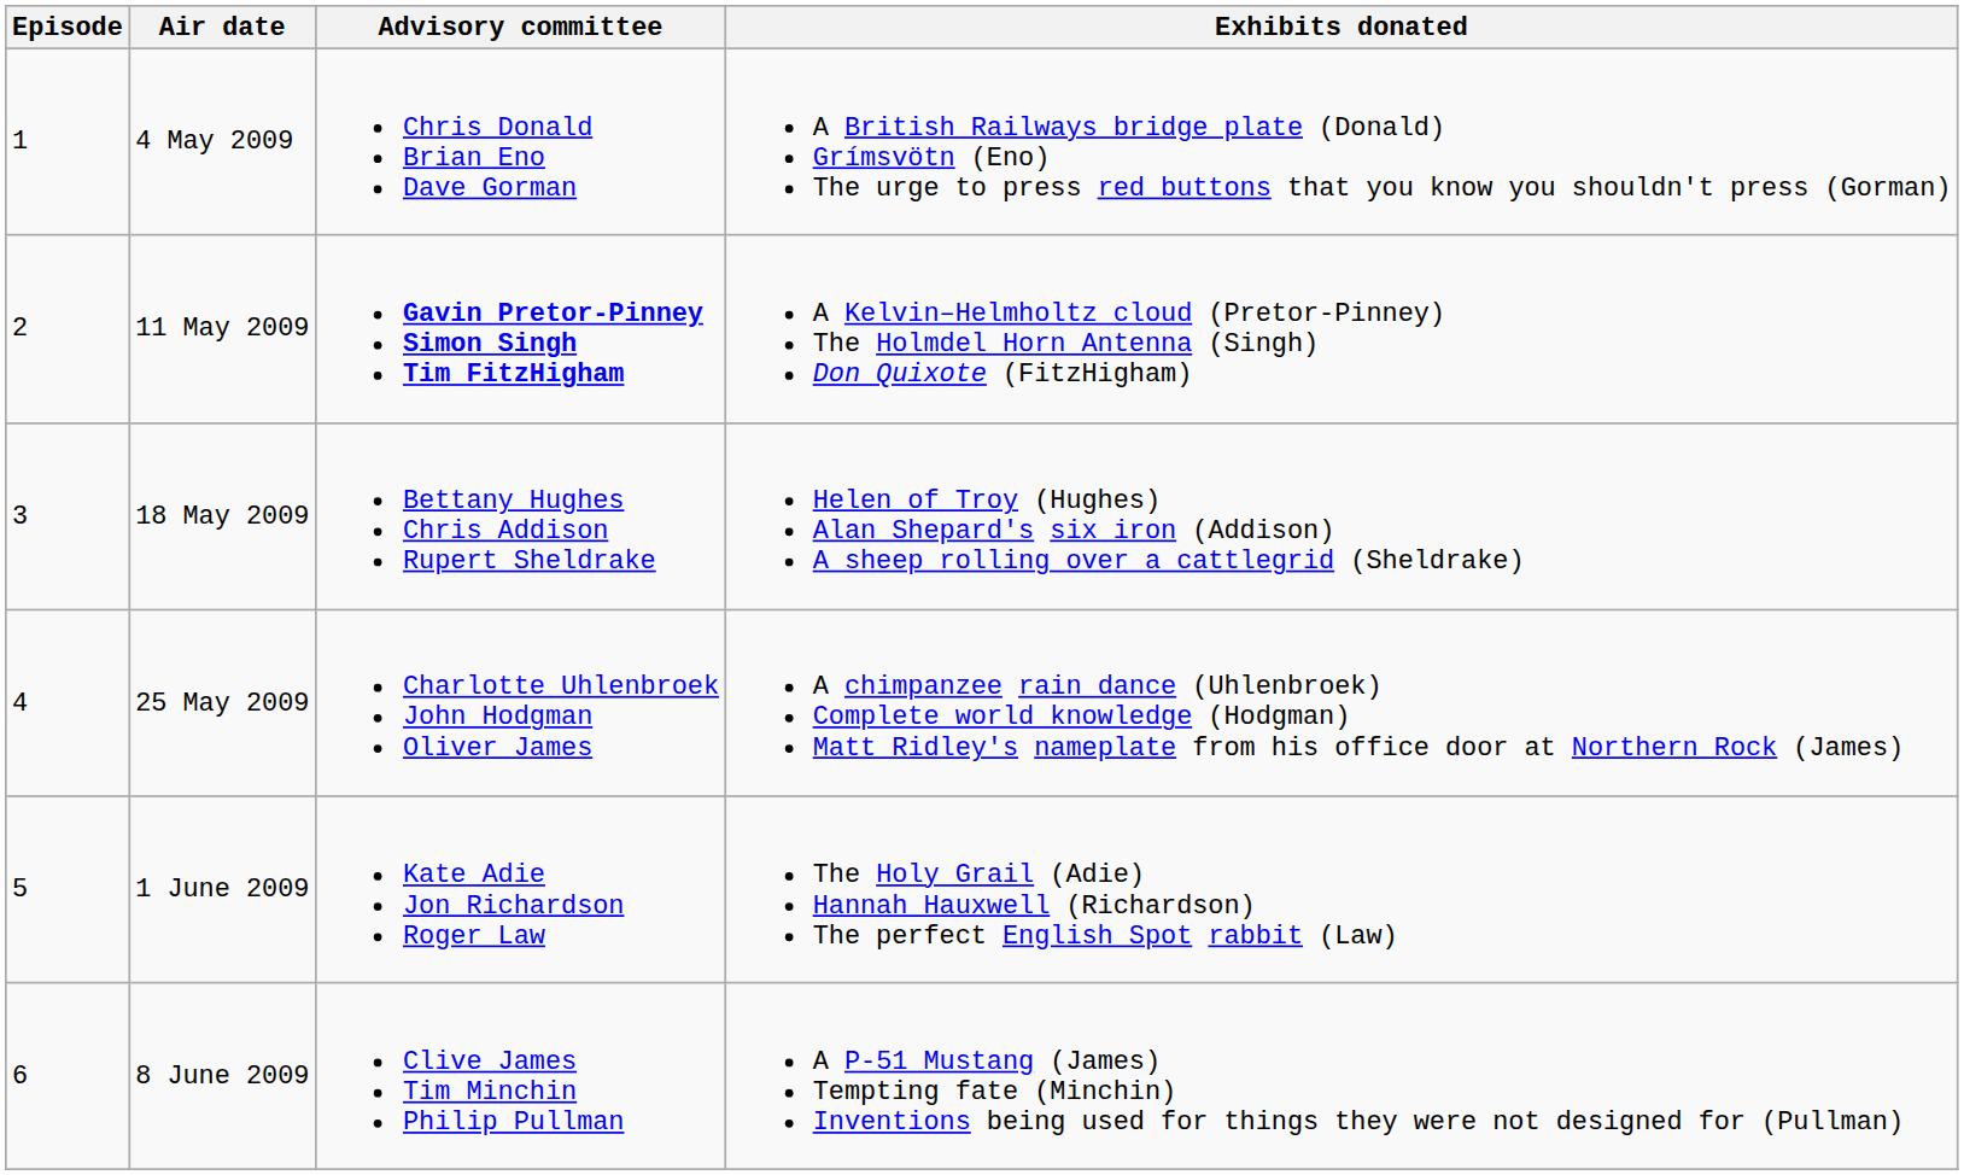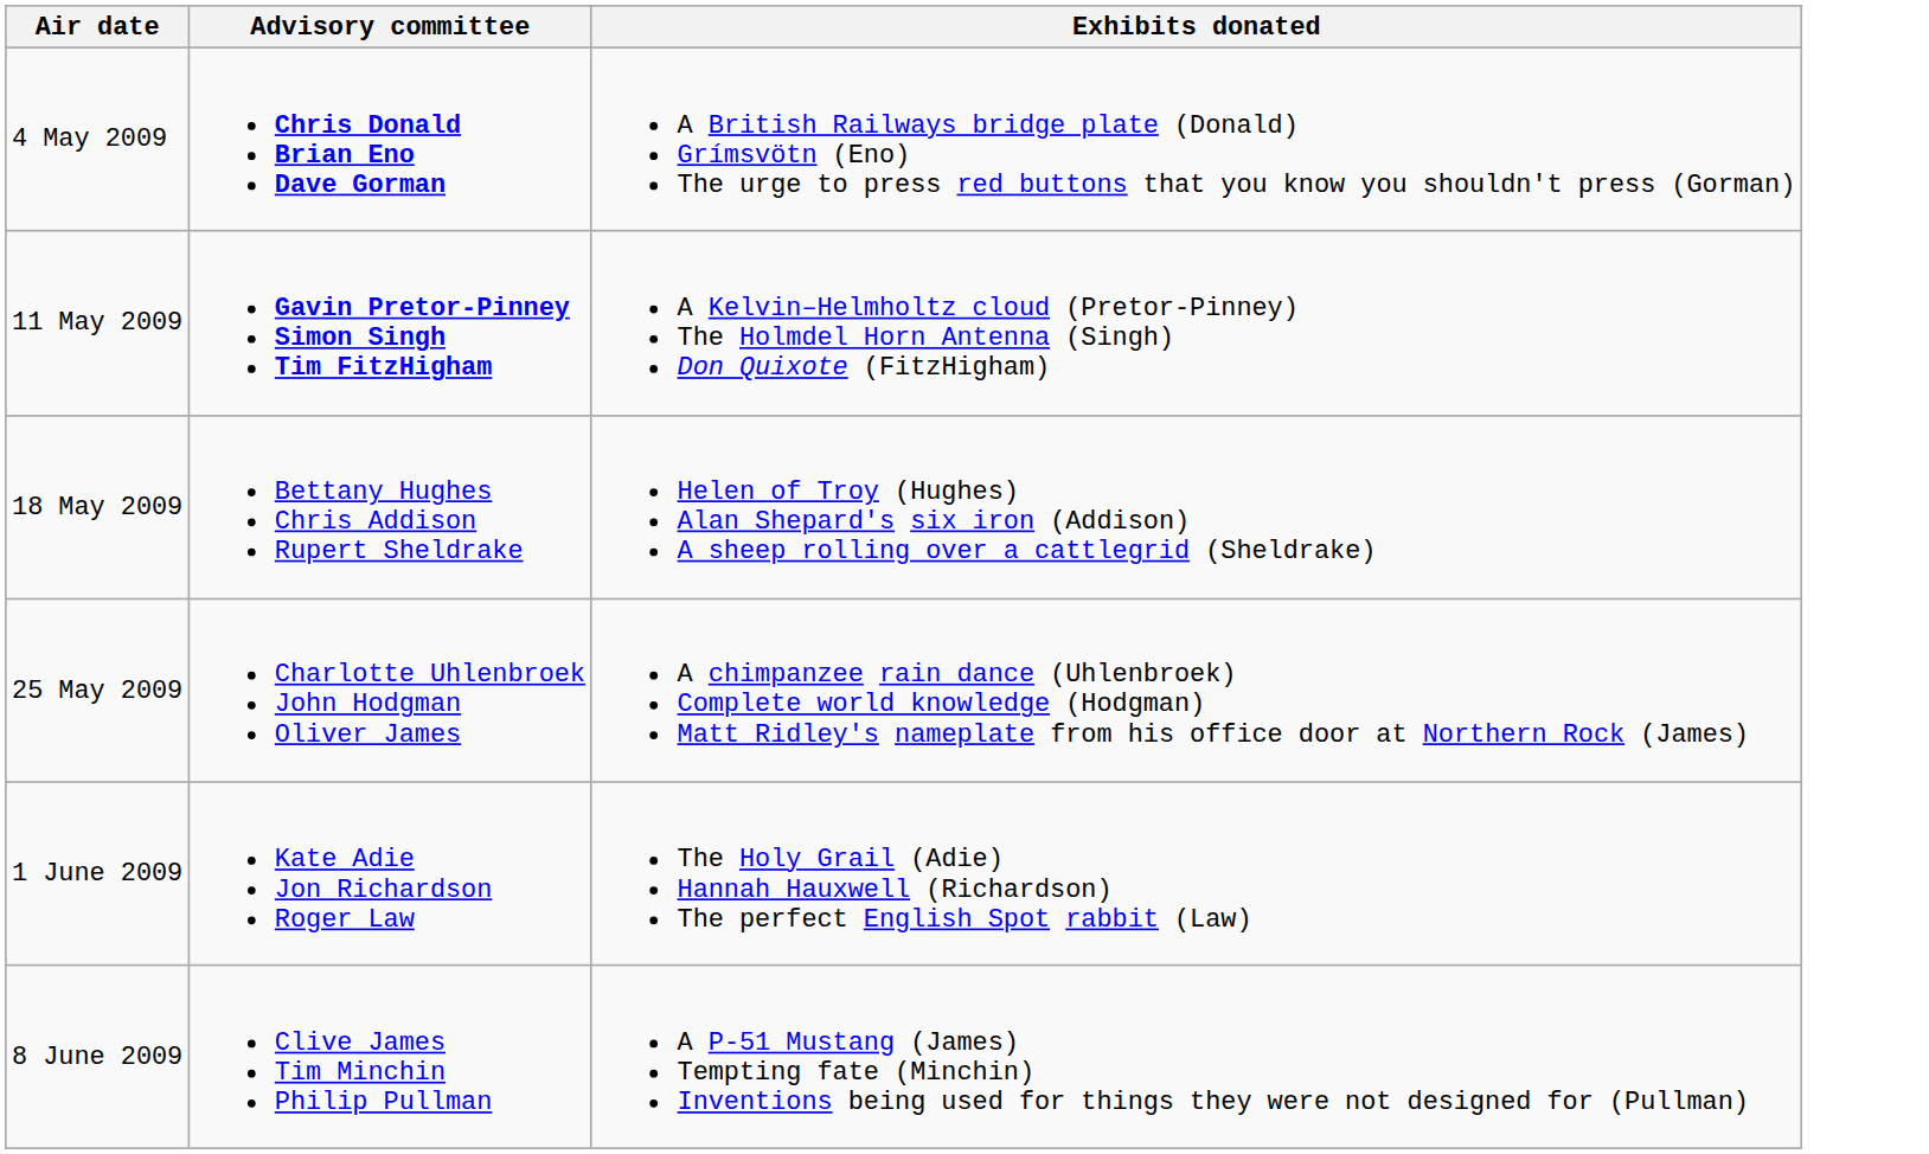- column: Episode | 1 | 2 | 3 | 4 | 5 | 6
4 May 2009 | Advisory committee: normal -> bold
